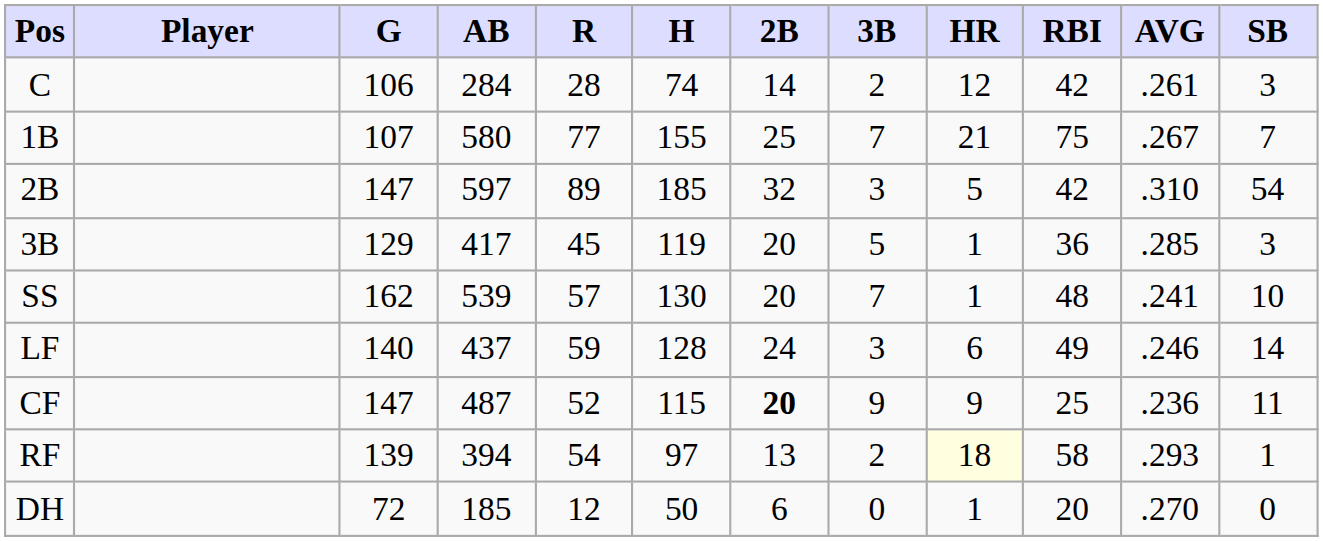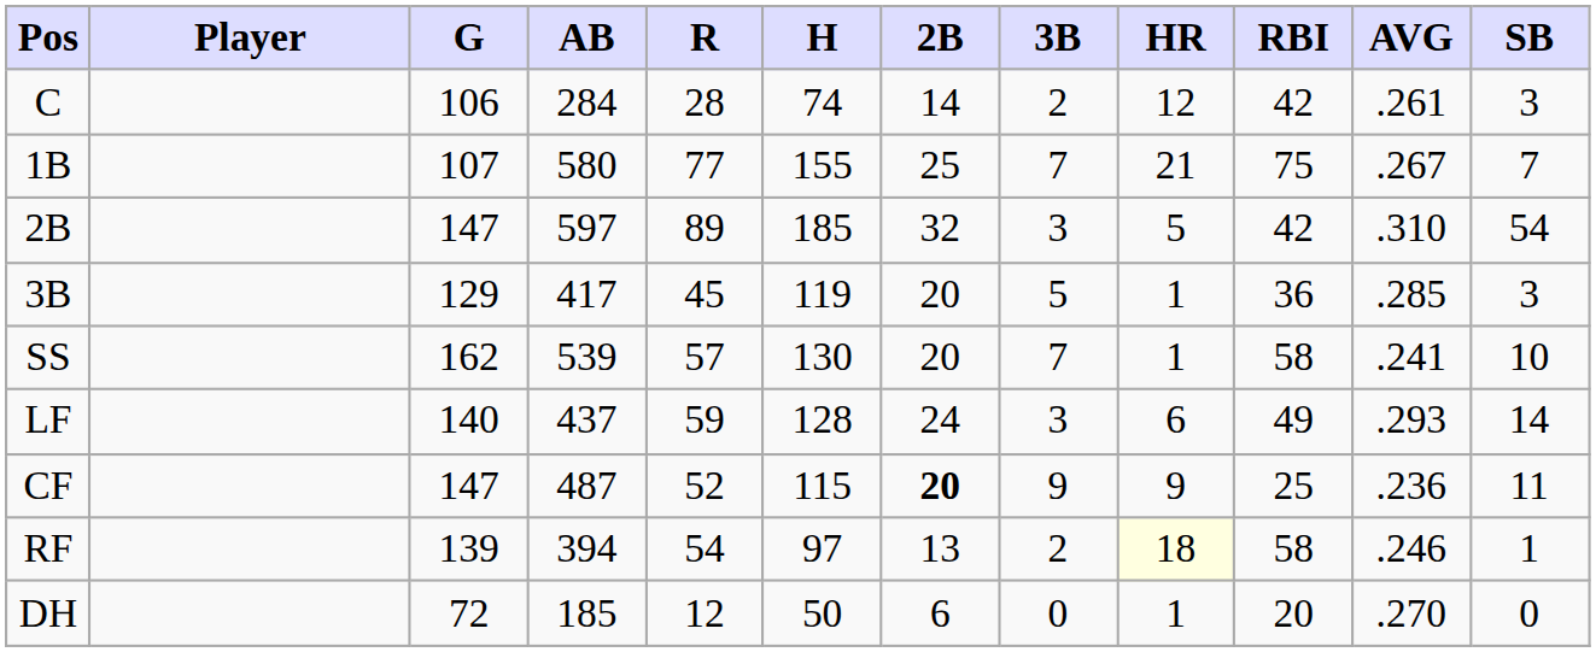SS | RBI: 48 -> 58
LF | AVG: .246 -> .293
RF | AVG: .293 -> .246
